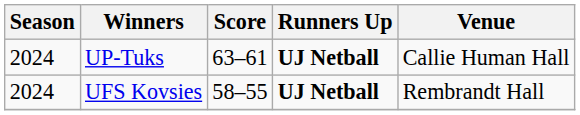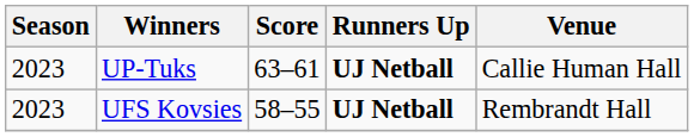UP-Tuks | Season: 2024 -> 2023
UFS Kovsies | Season: 2024 -> 2023
